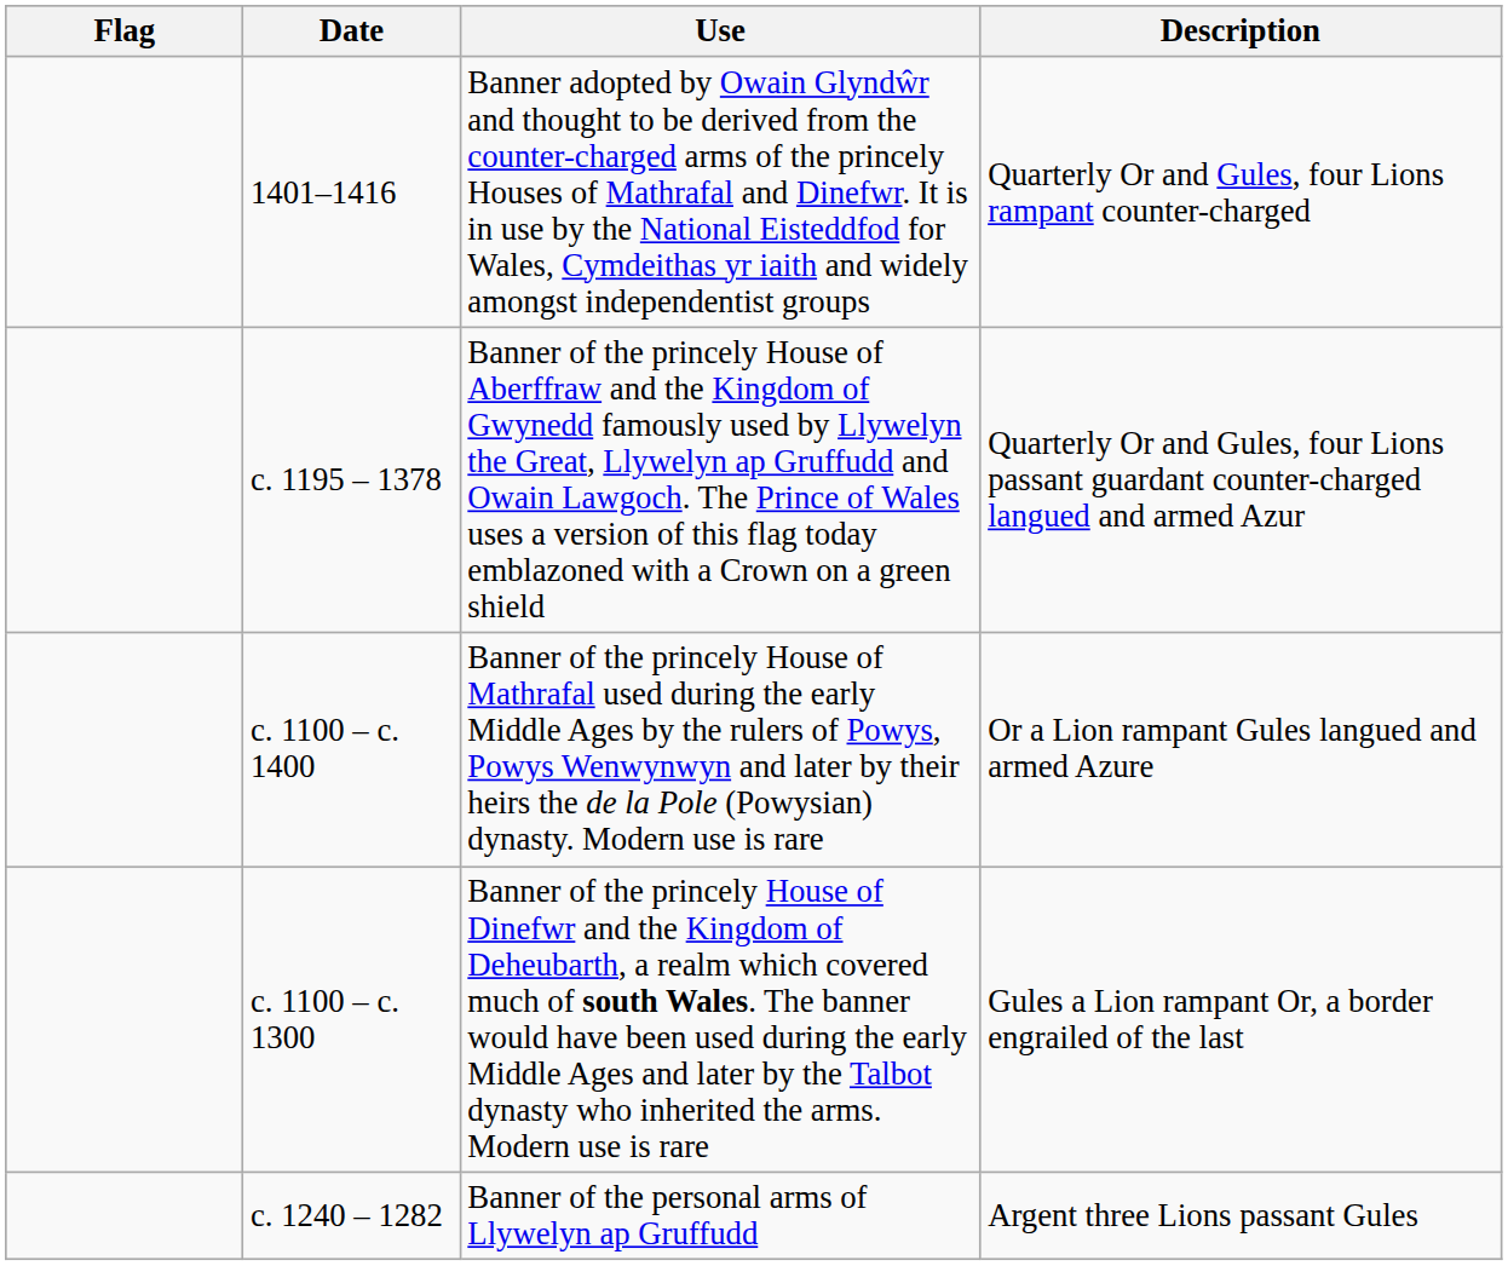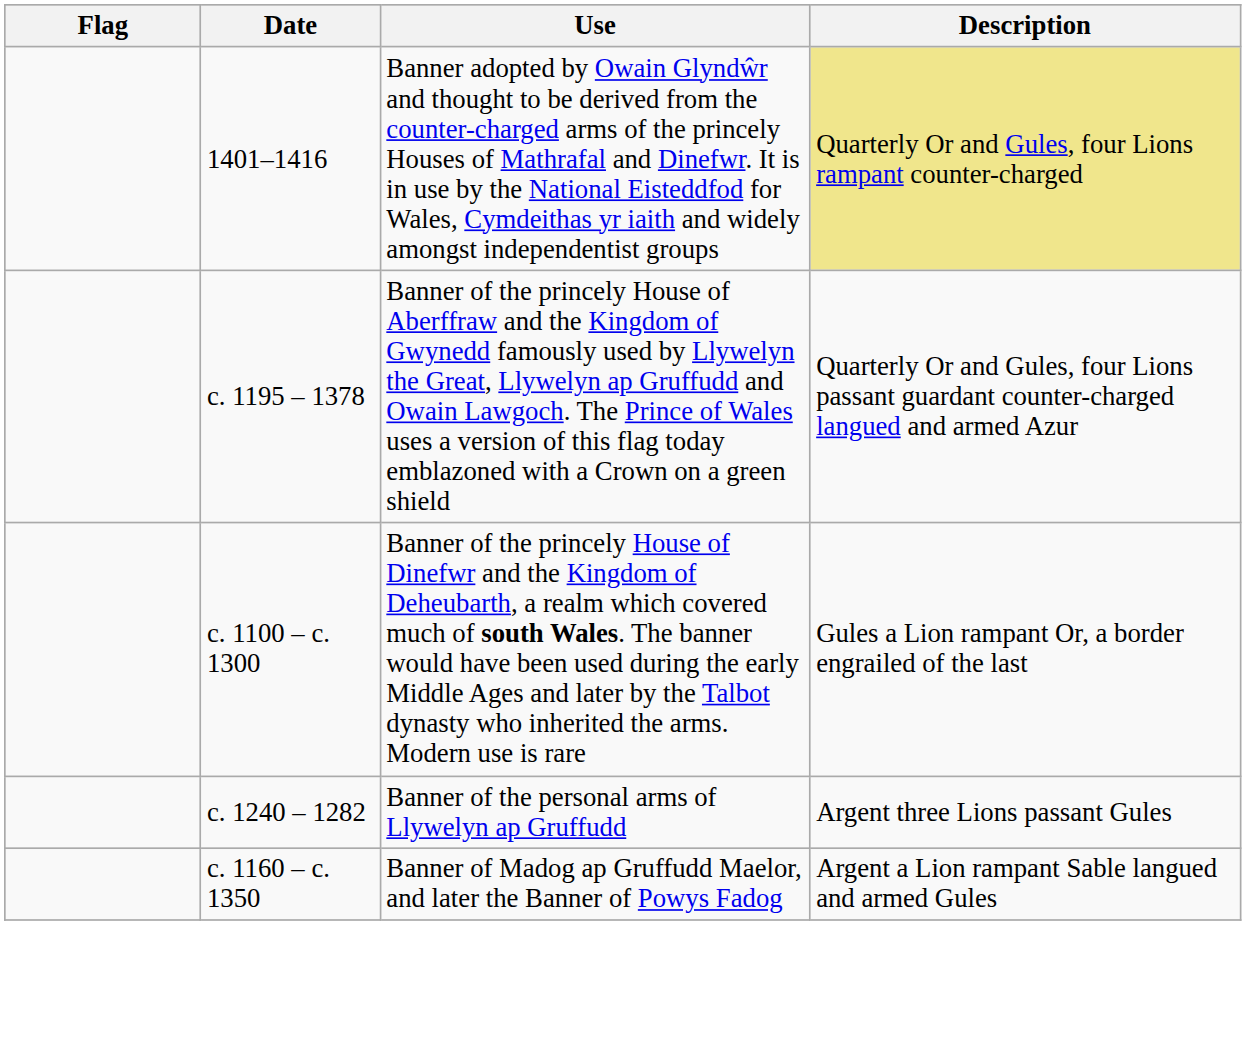1401–1416 | Description: no background -> khaki background
- row: c. 1100 – c. 1400 | Banner of the princely House of Mathrafal used during the early Middle Ages by the rulers of Powys, Powys Wenwynwyn and later by their heirs the de la Pole (Powysian) dynasty. Modern use is rare | Or a Lion rampant Gules langued and armed Azure
+ row: c. 1160 – c. 1350 | Banner of Madog ap Gruffudd Maelor, and later the Banner of Powys Fadog | Argent a Lion rampant Sable langued and armed Gules
